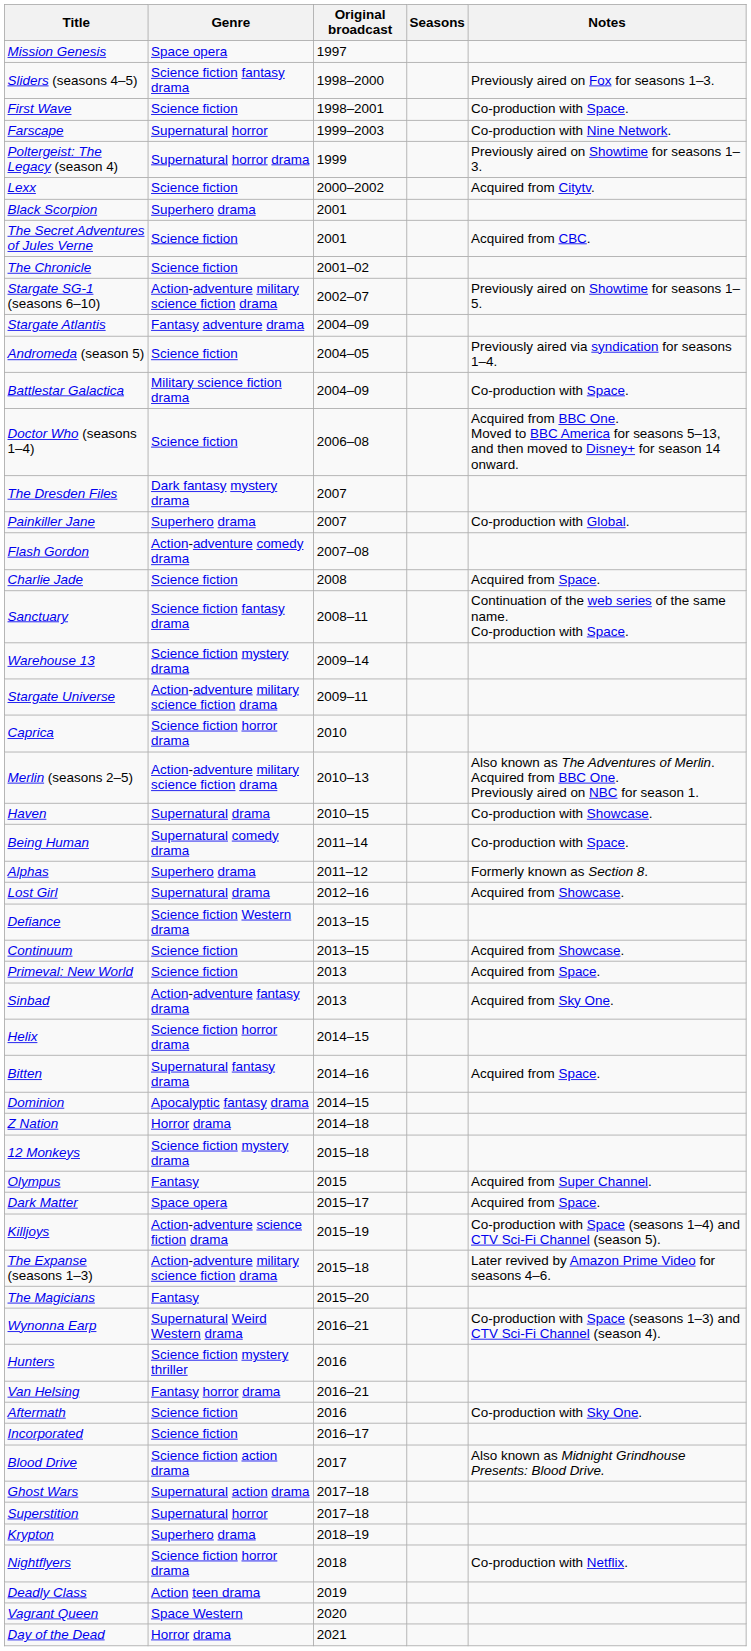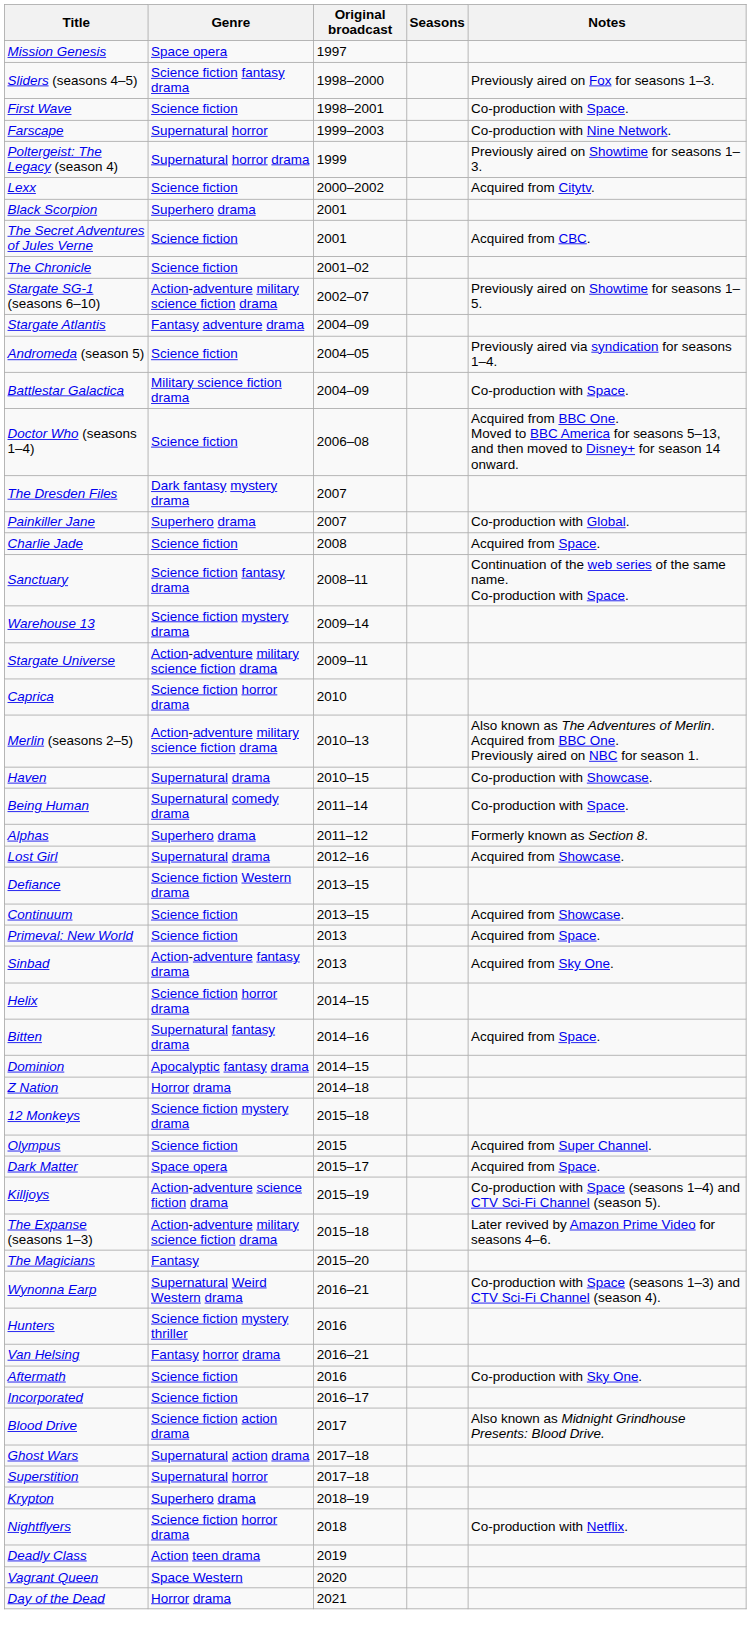- row: Flash Gordon | Action-adventure comedy drama | 2007–08
Olympus | Genre: Fantasy -> Science fiction
